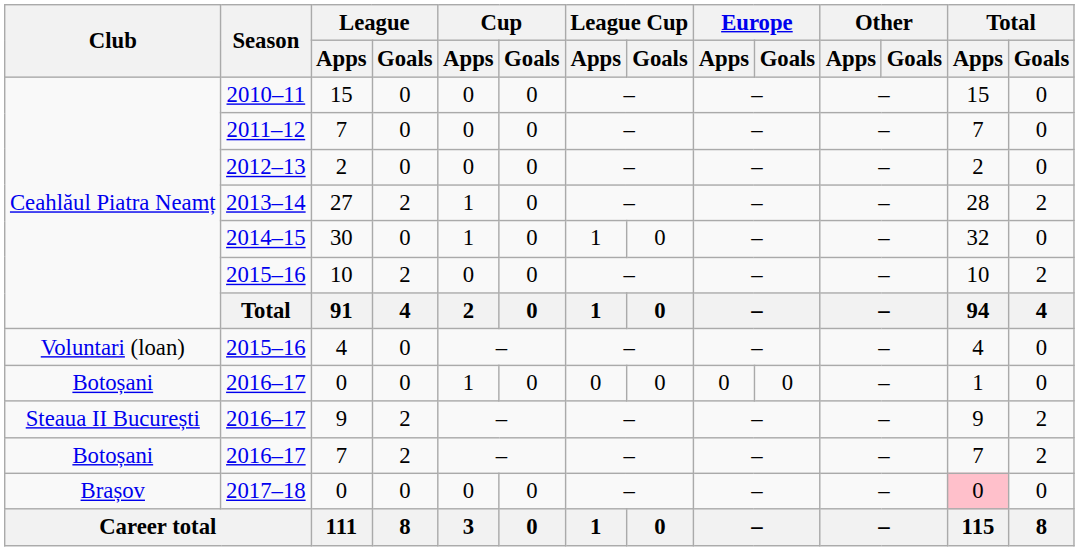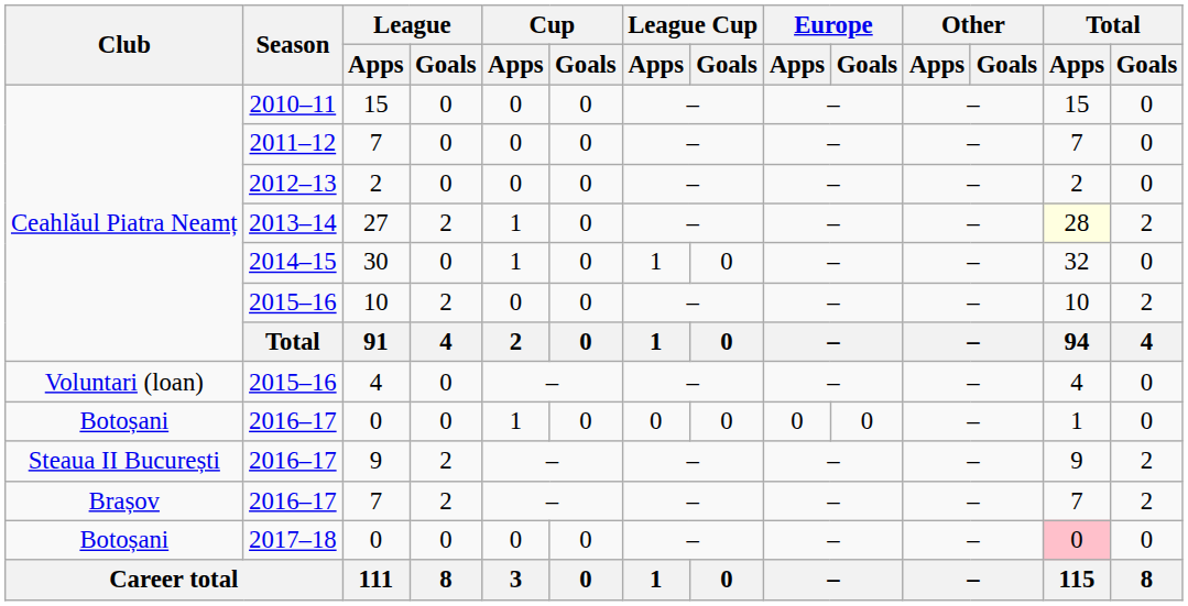27 | Total / Apps: no background -> lightyellow background
2016–17 / 7 | Club: Botoșani -> Brașov
2017–18 / 0 | Club: Brașov -> Botoșani
